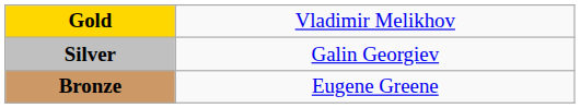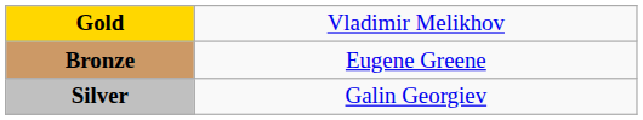rows swapped: Silver <-> Bronze
